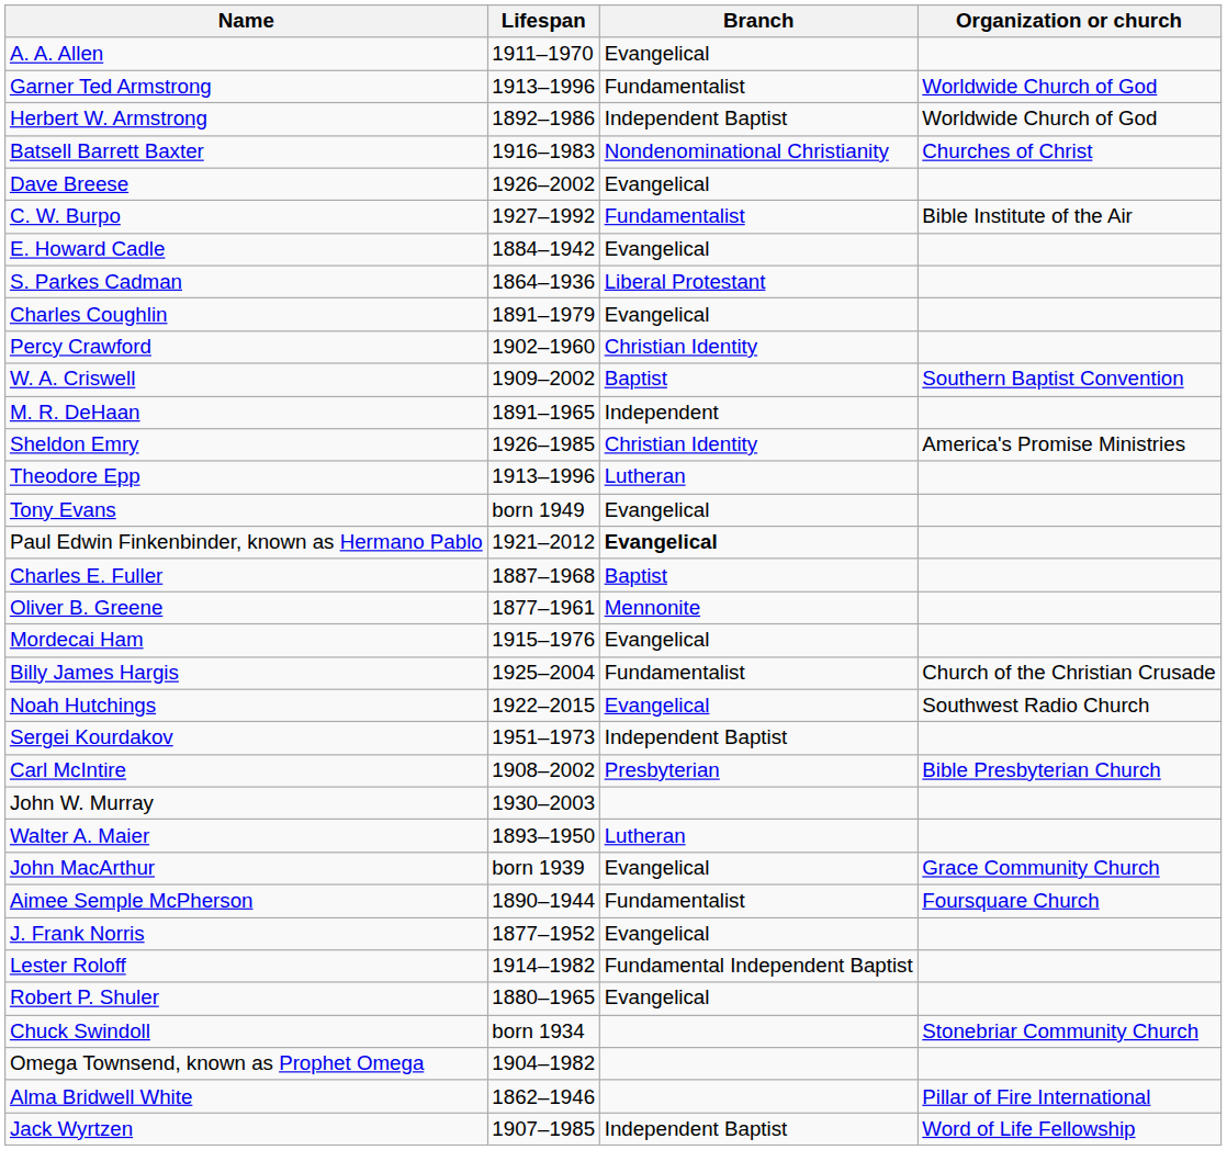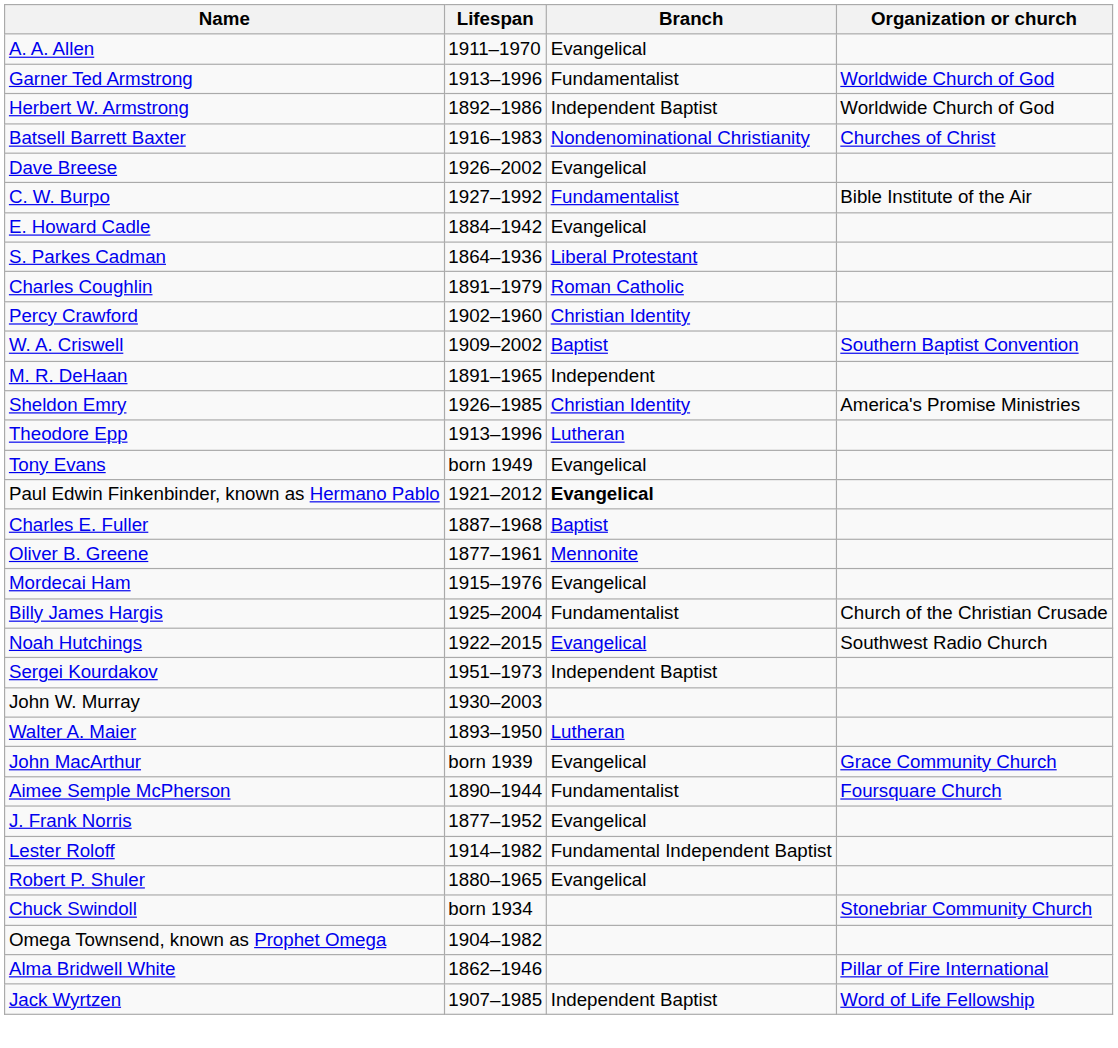Charles Coughlin | Branch: Evangelical -> Roman Catholic
- row: Carl McIntire | 1908–2002 | Presbyterian | Bible Presbyterian Church
